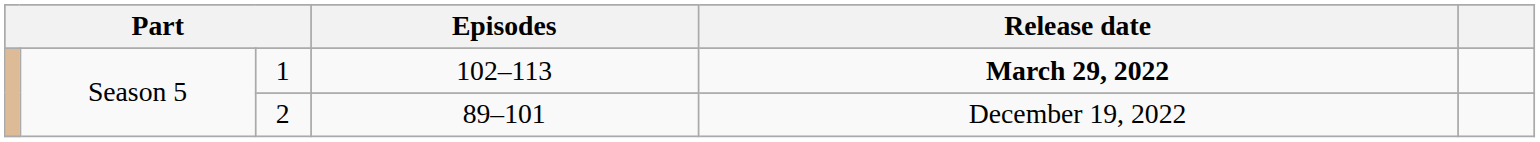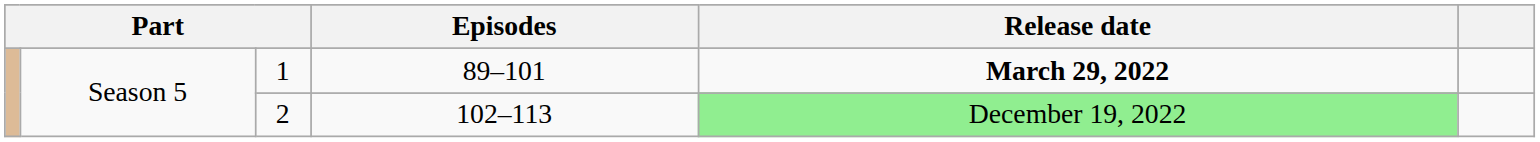1 | Episodes: 102–113 -> 89–101
2 | Episodes: 89–101 -> 102–113
2 | Release date: no background -> lightgreen background
